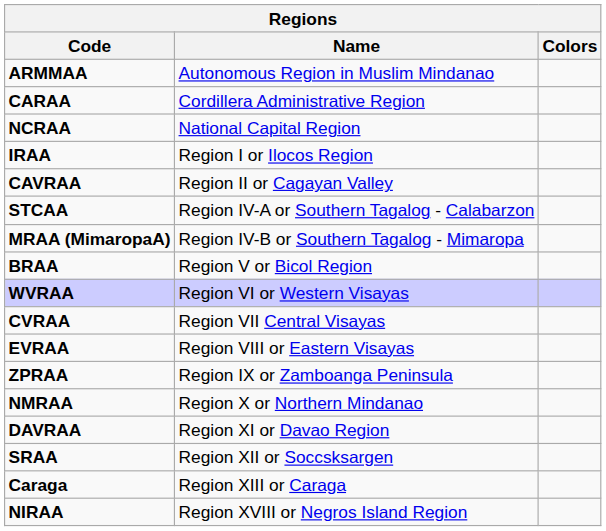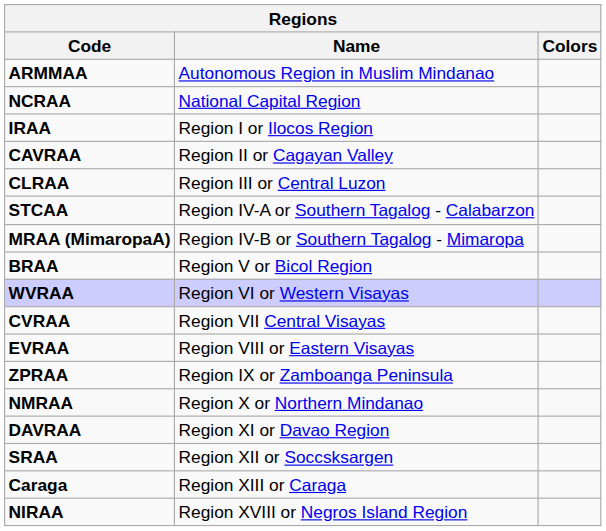- row: CARAA | Cordillera Administrative Region
+ row: CLRAA | Region III or Central Luzon
